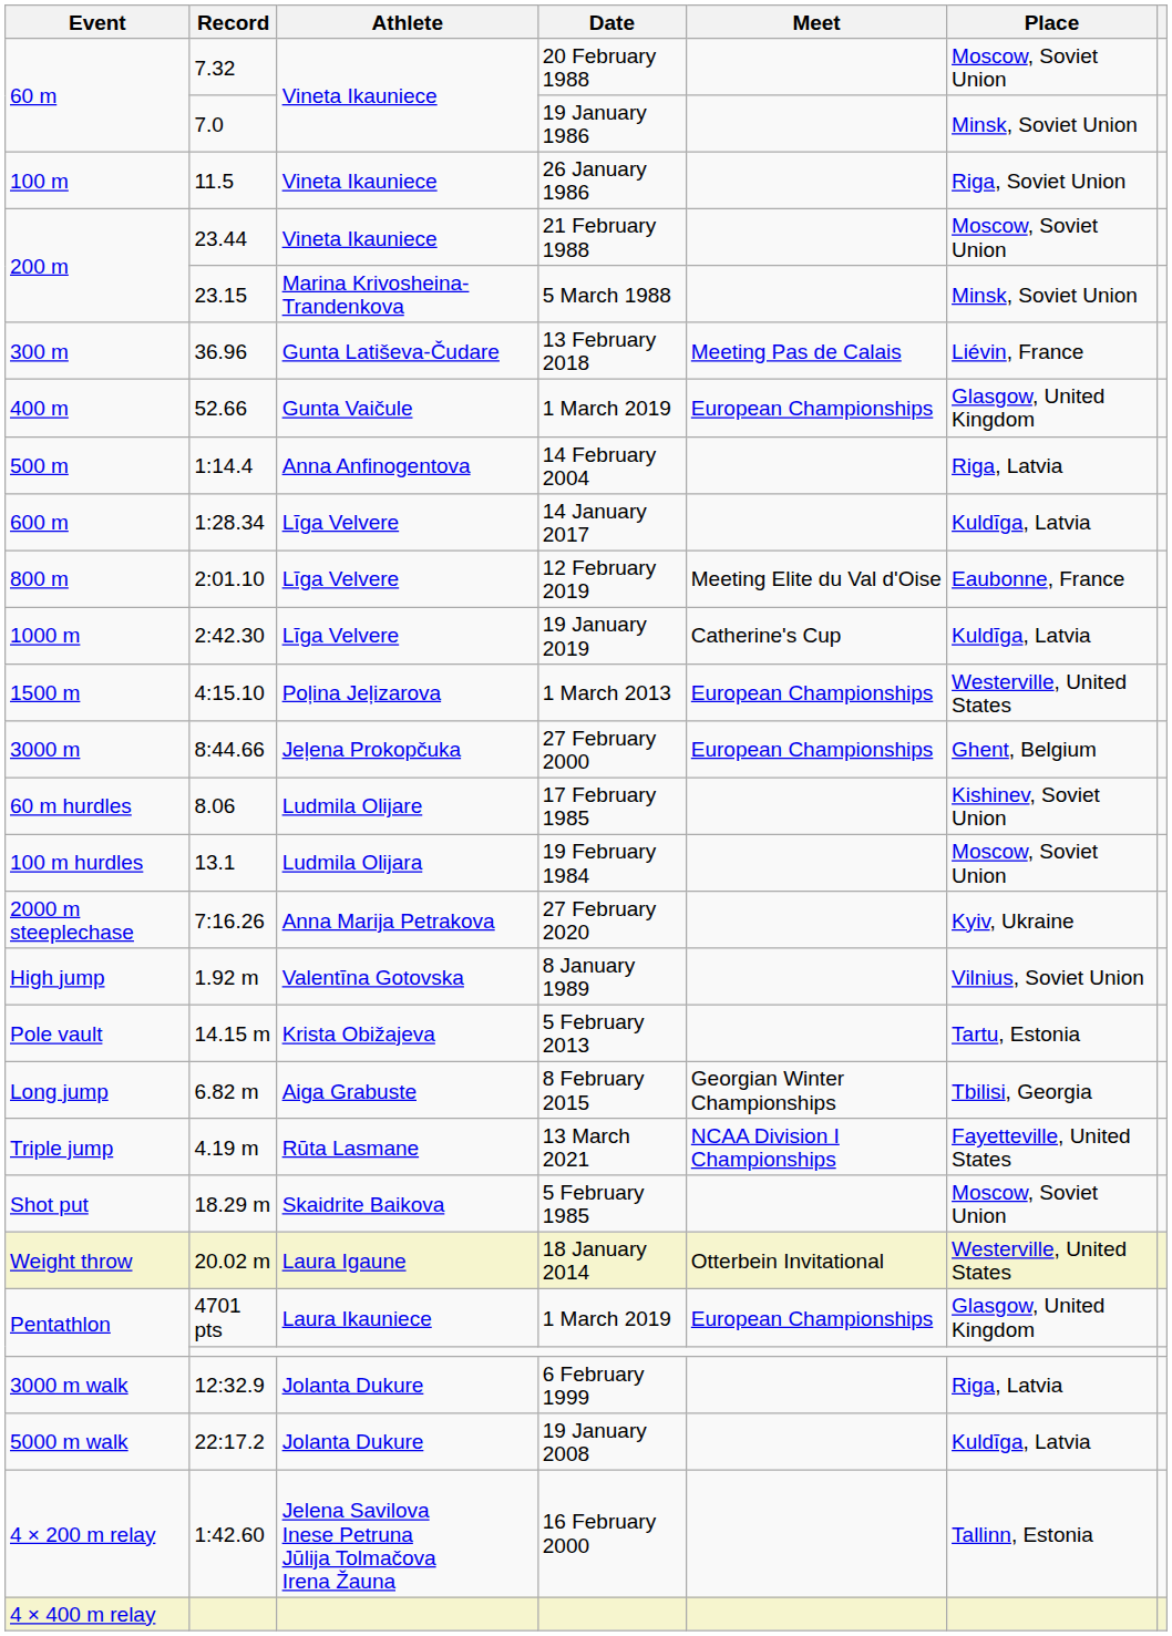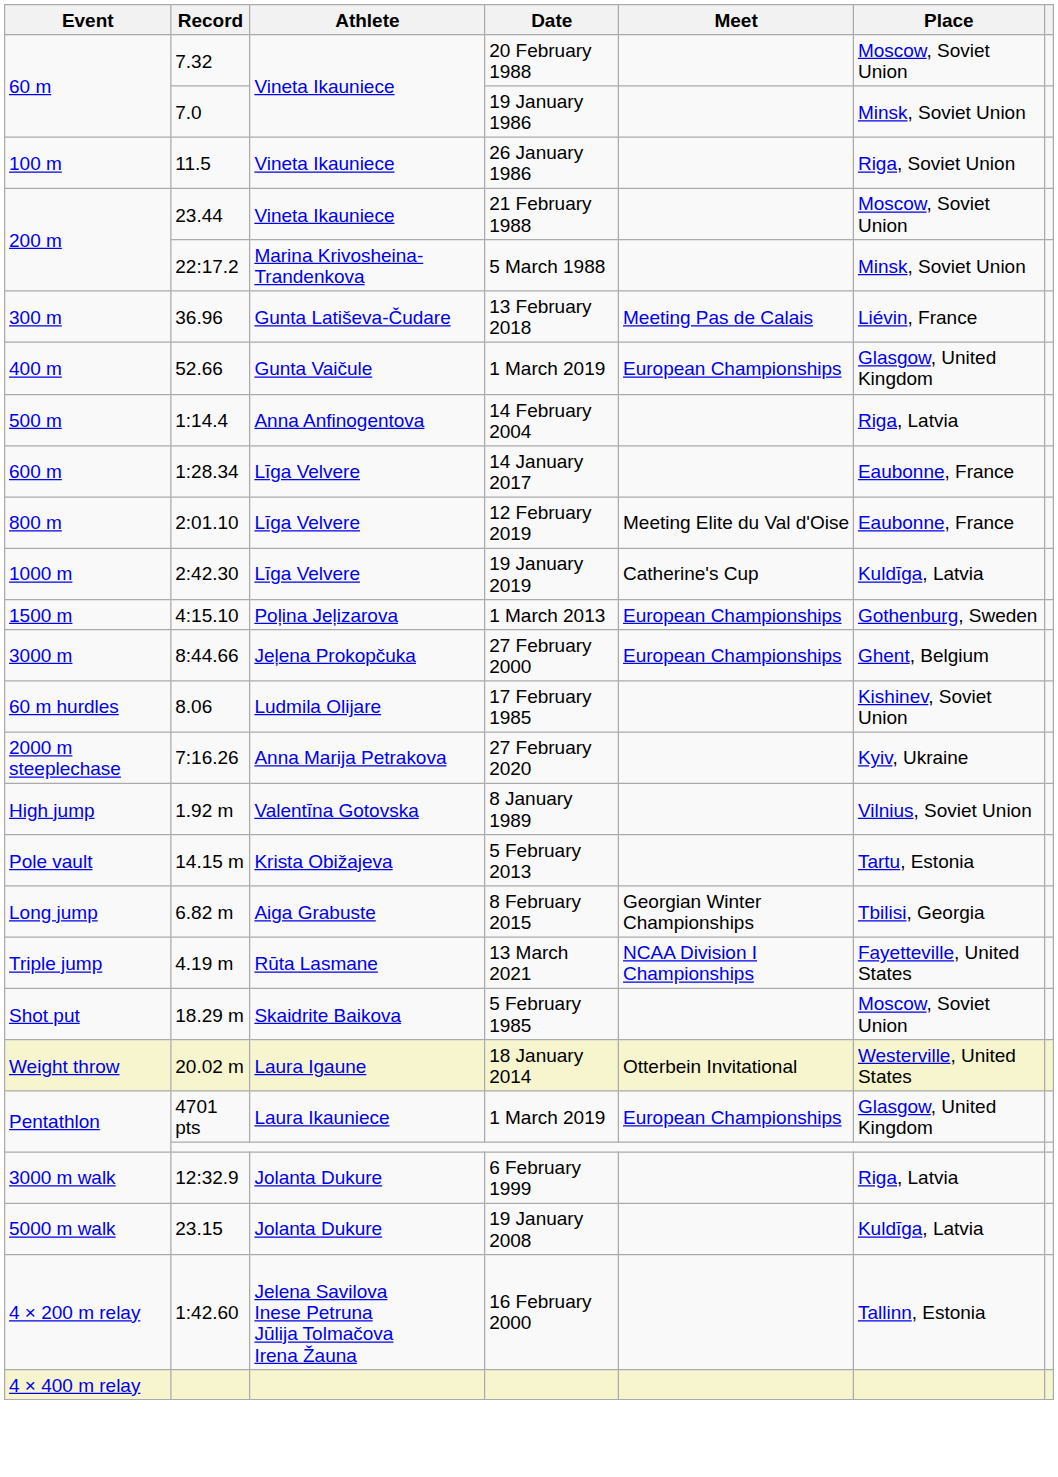5 March 1988 | Record: 23.15 -> 22:17.2
14 January 2017 | Place: Kuldīga, Latvia -> Eaubonne, France
1 March 2013 | Place: Westerville, United States -> Gothenburg, Sweden
- row: 100 m hurdles | 13.1 | Ludmila Olijara | 19 February 1984 | Moscow, Soviet Union
19 January 2008 | Record: 22:17.2 -> 23.15
